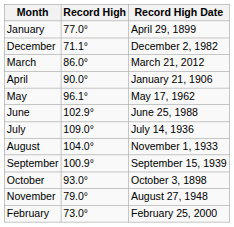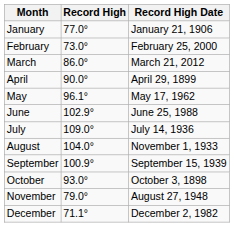January | Record High Date: April 29, 1899 -> January 21, 1906
rows swapped: February <-> December
April | Record High Date: January 21, 1906 -> April 29, 1899
